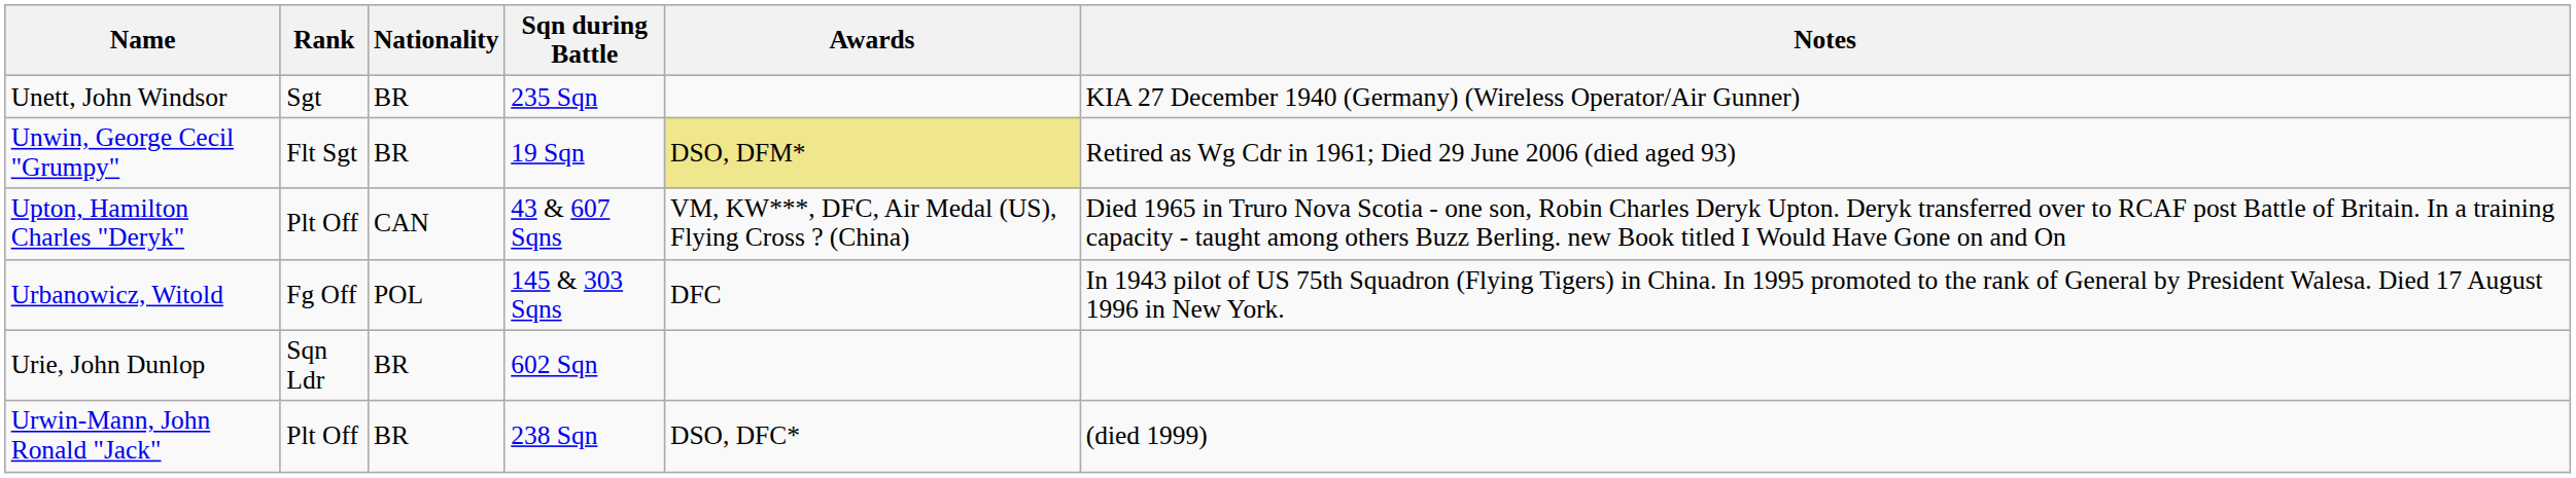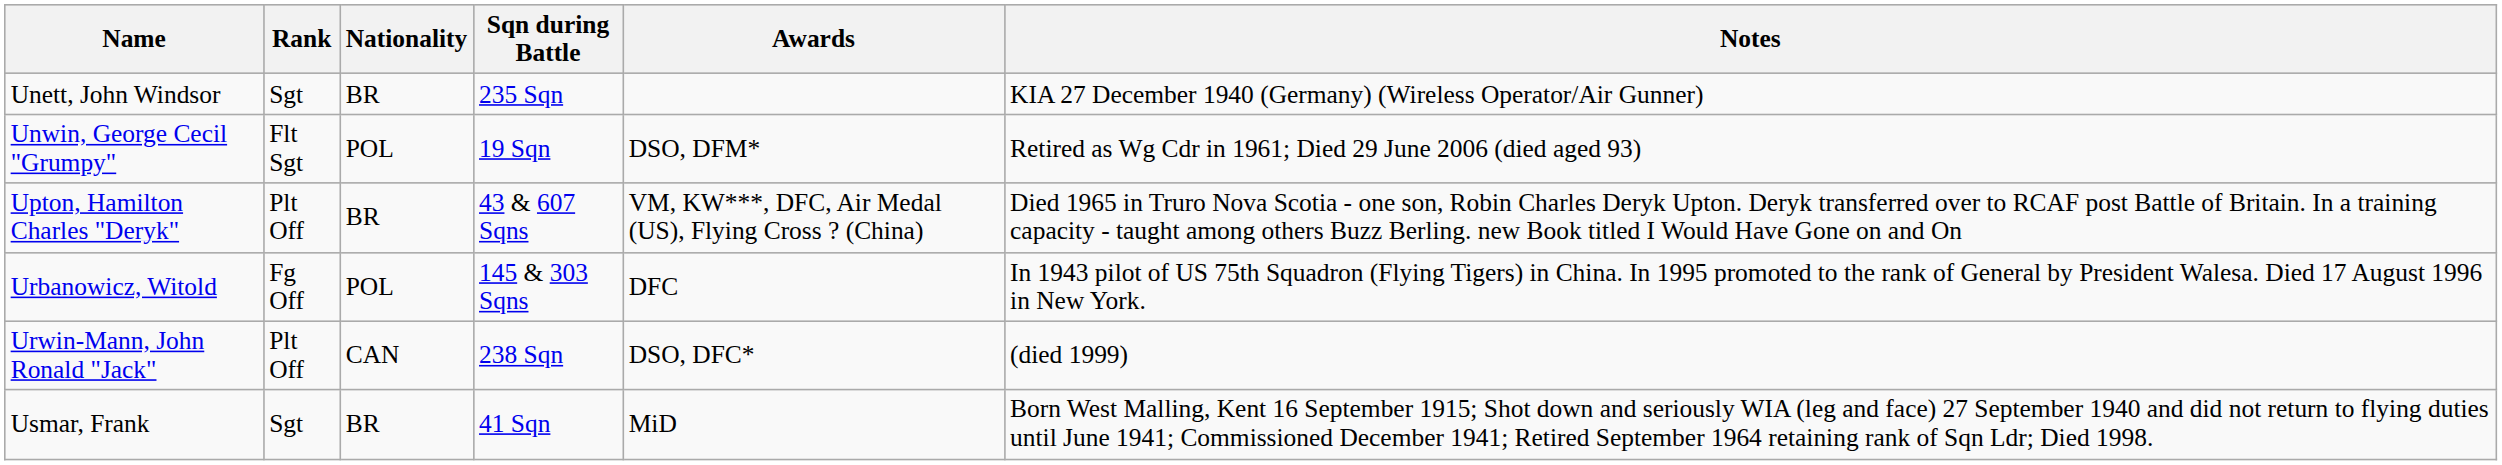Unwin, George Cecil "Grumpy" | Nationality: BR -> POL
Unwin, George Cecil "Grumpy" | Awards: khaki background -> no background
Upton, Hamilton Charles "Deryk" | Nationality: CAN -> BR
- row: Urie, John Dunlop | Sqn Ldr | BR | 602 Sqn
Urwin-Mann, John Ronald "Jack" | Nationality: BR -> CAN
+ row: Usmar, Frank | Sgt | BR | 41 Sqn | MiD | Born West Malling, Kent 16 September 1915; Shot down and seriously WIA (leg and face) 27 September 1940 and did not return to flying duties until June 1941; Commissioned December 1941; Retired September 1964 retaining rank of Sqn Ldr; Died 1998.
